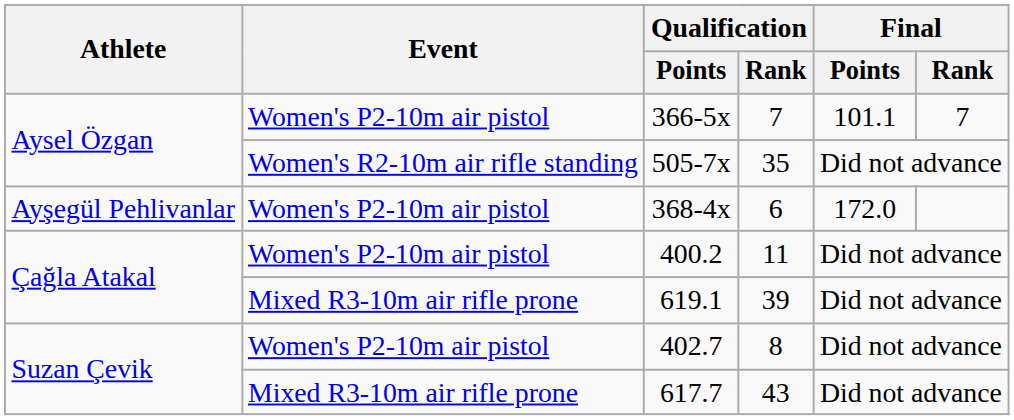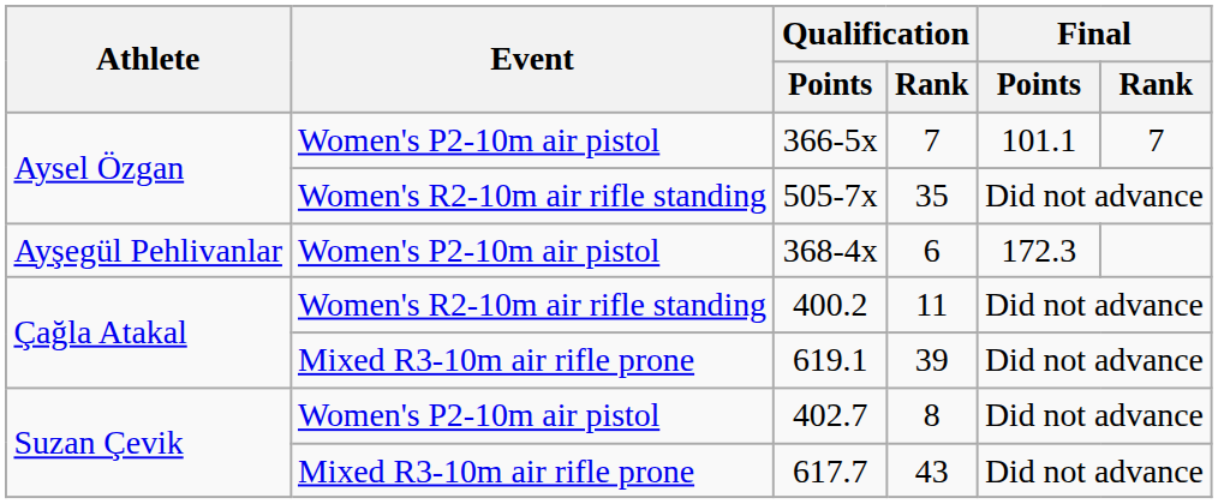368-4x | Final / Points: 172.0 -> 172.3
400.2 | Event: Women's P2-10m air pistol -> Women's R2-10m air rifle standing
